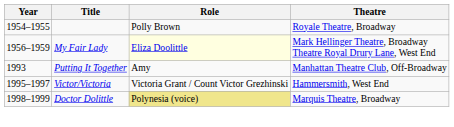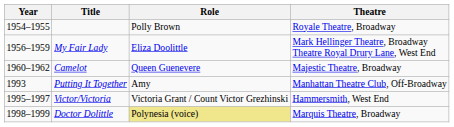My Fair Lady | Role: lightyellow background -> no background
+ row: 1960–1962 | Camelot | Queen Guenevere | Majestic Theatre, Broadway
